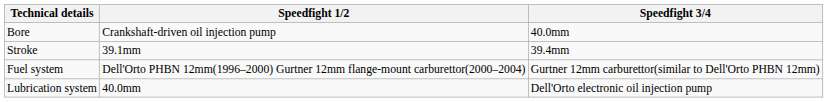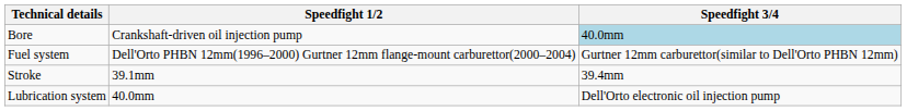Bore | Speedfight 3/4: no background -> lightblue background
rows swapped: Stroke <-> Fuel system
